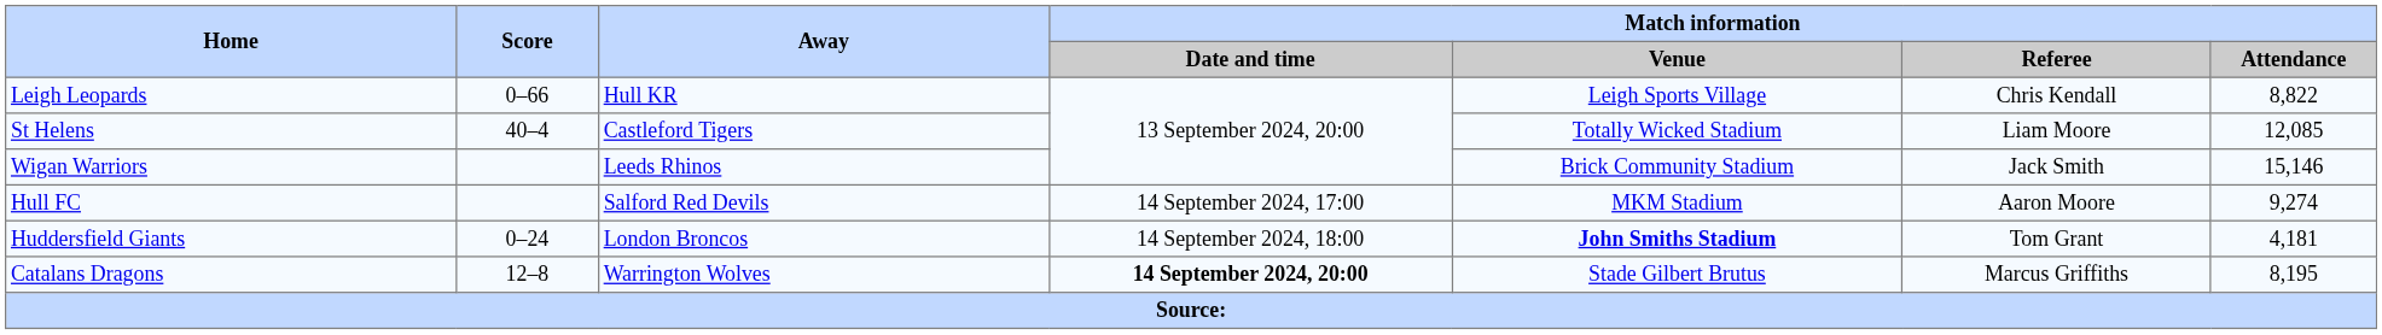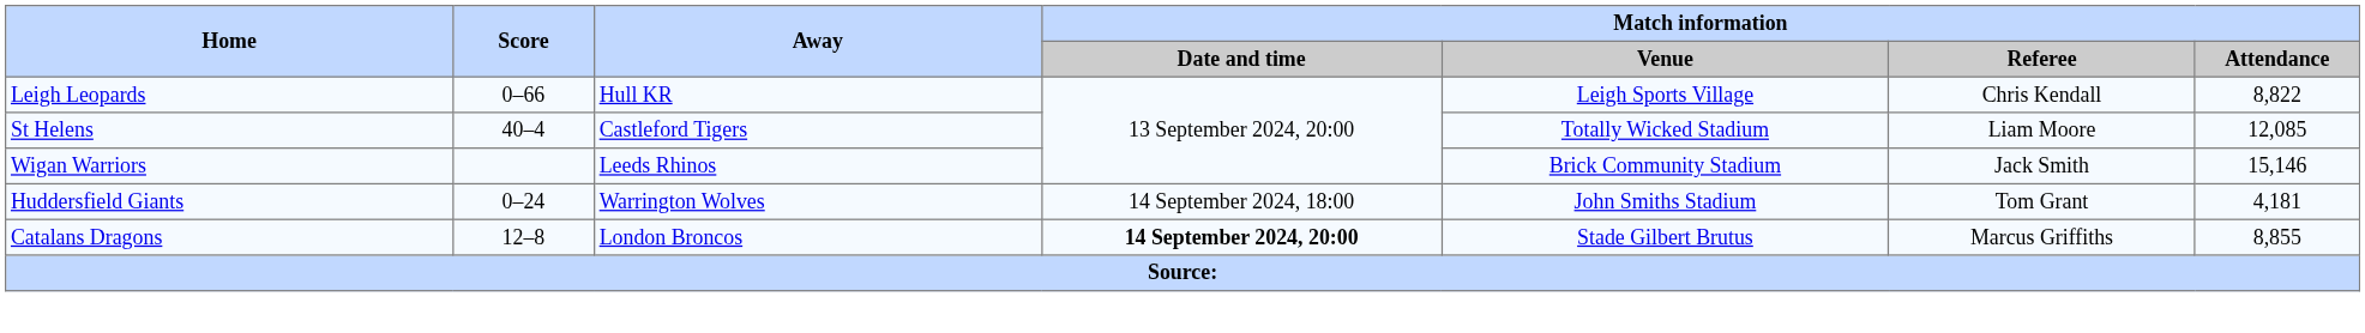- row: Hull FC | Salford Red Devils | 14 September 2024, 17:00 | MKM Stadium | Aaron Moore | 9,274
Huddersfield Giants | Away: London Broncos -> Warrington Wolves
Huddersfield Giants | Match information / Venue: bold -> normal
Catalans Dragons | Away: Warrington Wolves -> London Broncos
Catalans Dragons | Match information / Attendance: 8,195 -> 8,855
